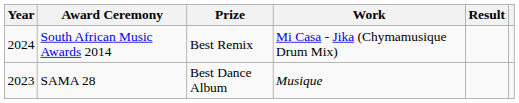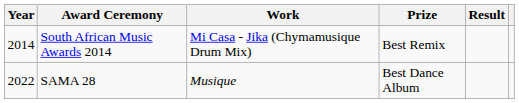columns swapped: Prize <-> Work
South African Music Awards 2014 | Year: 2024 -> 2014
SAMA 28 | Year: 2023 -> 2022
